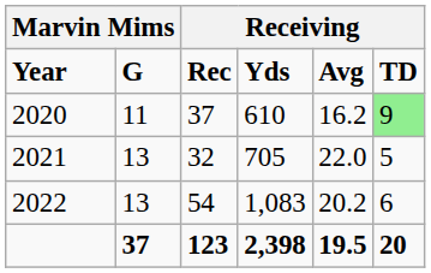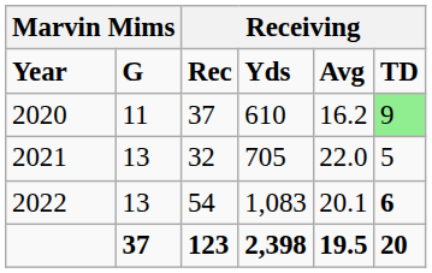2022 | column 5: 20.2 -> 20.1
2022 | column 6: normal -> bold
